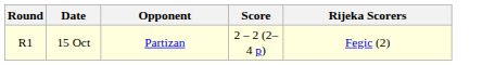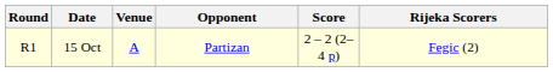+ column: Venue | A
